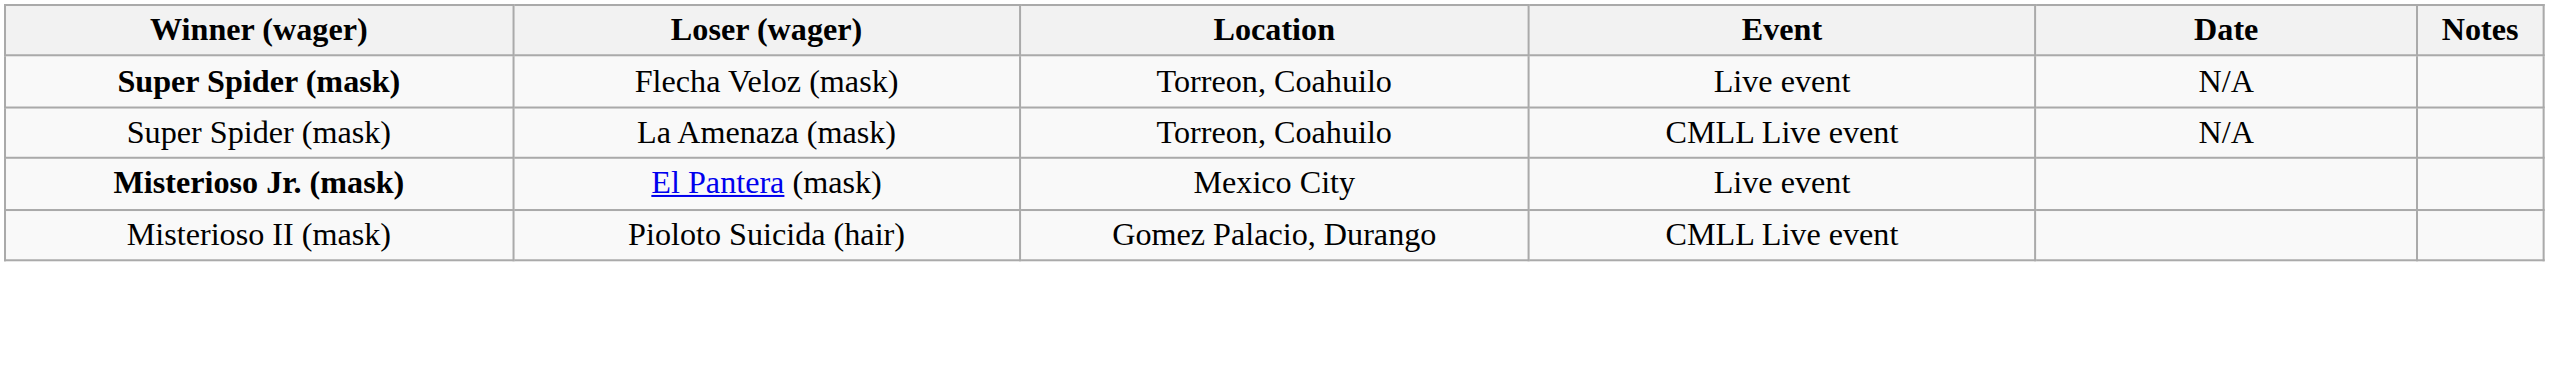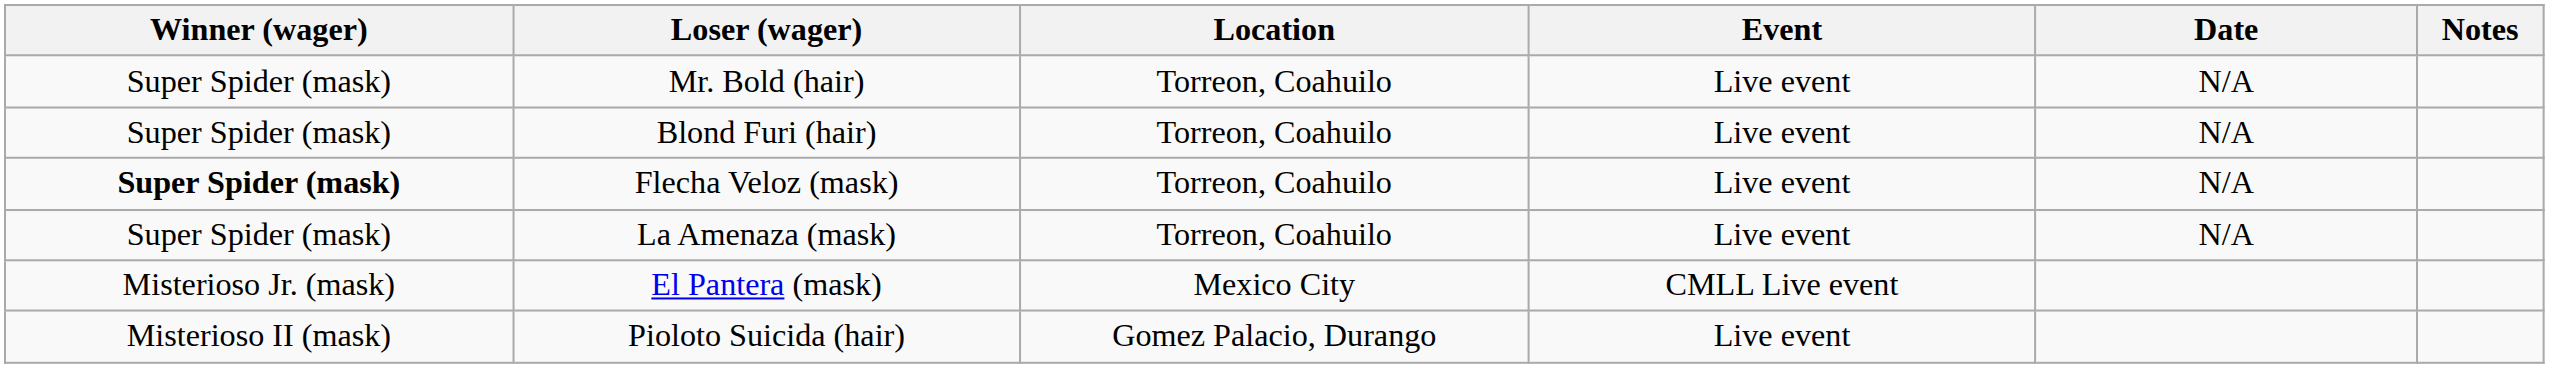+ row: Super Spider (mask) | Mr. Bold (hair) | Torreon, Coahuilo | Live event | N/A
+ row: Super Spider (mask) | Blond Furi (hair) | Torreon, Coahuilo | Live event | N/A
La Amenaza (mask) | Event: CMLL Live event -> Live event
El Pantera (mask) | Winner (wager): bold -> normal
El Pantera (mask) | Event: Live event -> CMLL Live event
Pioloto Suicida (hair) | Event: CMLL Live event -> Live event
